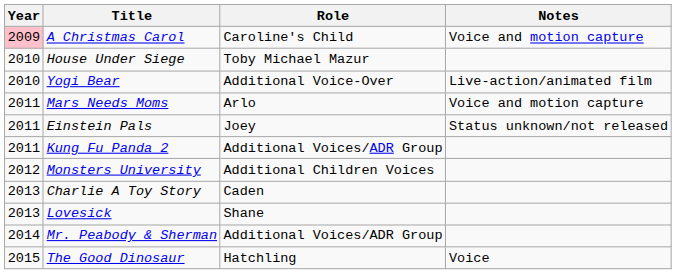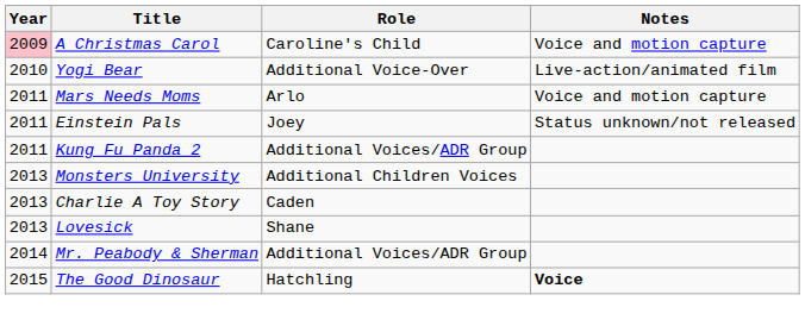- row: 2010 | House Under Siege | Toby Michael Mazur
Monsters University | Year: 2012 -> 2013
The Good Dinosaur | Notes: normal -> bold
